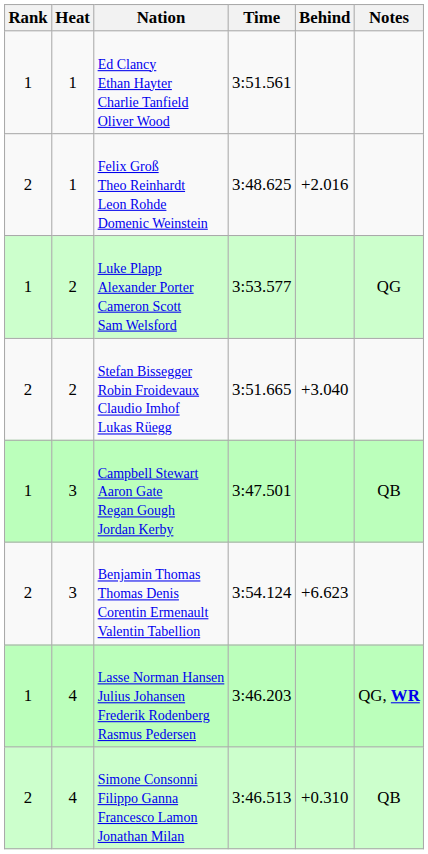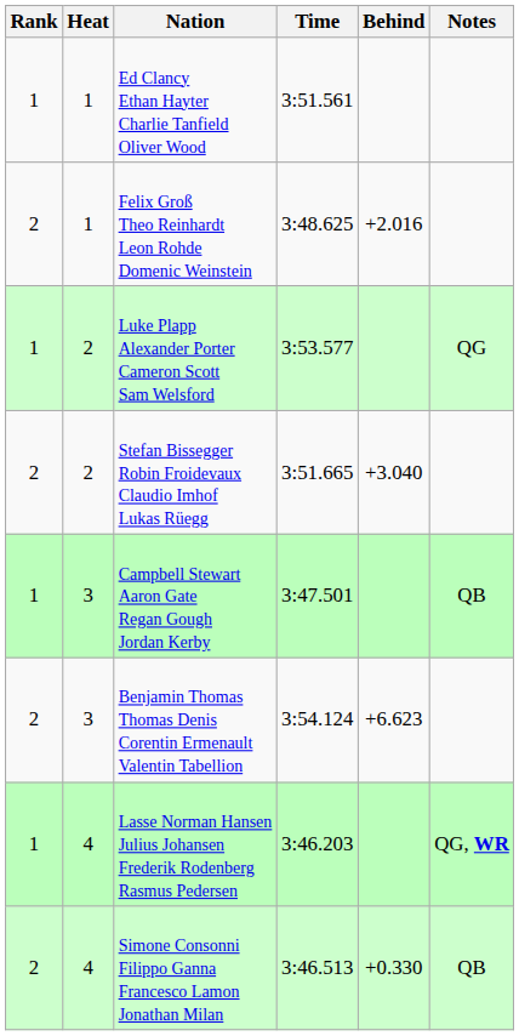Simone Consonni Filippo Ganna Francesco Lamon Jonathan Milan | Behind: +0.310 -> +0.330
